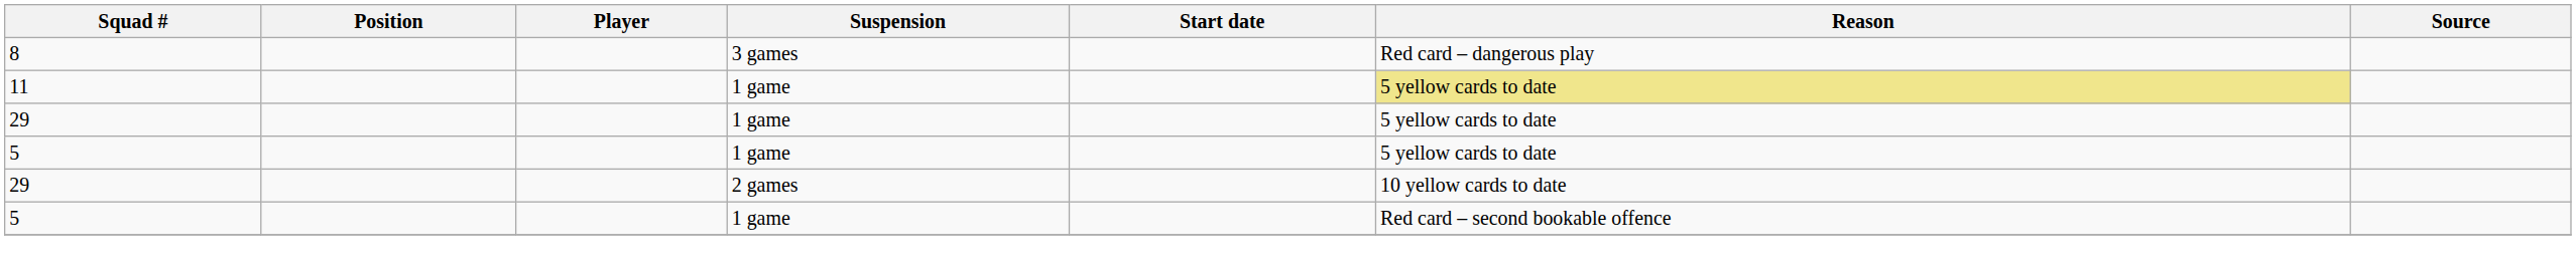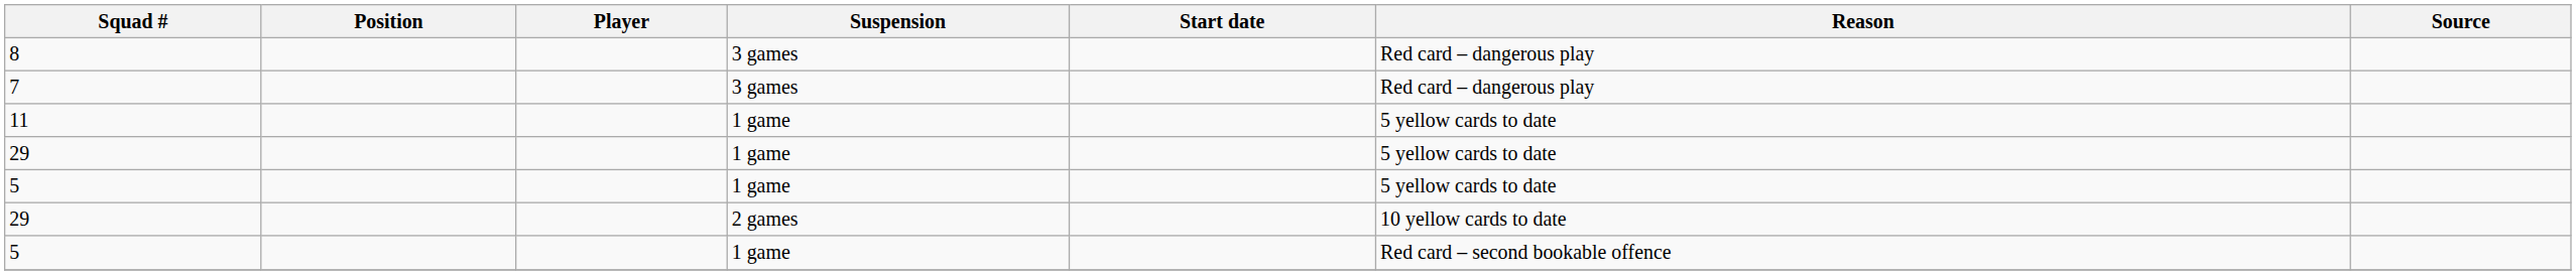+ row: 7 | 3 games | Red card – dangerous play
11 | Reason: khaki background -> no background
